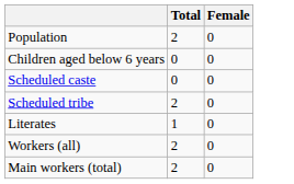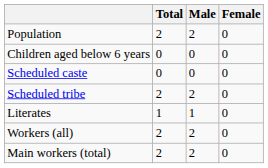+ column: Male | 2 | 0 | 0 | 2 | 1 | 2 | 2
